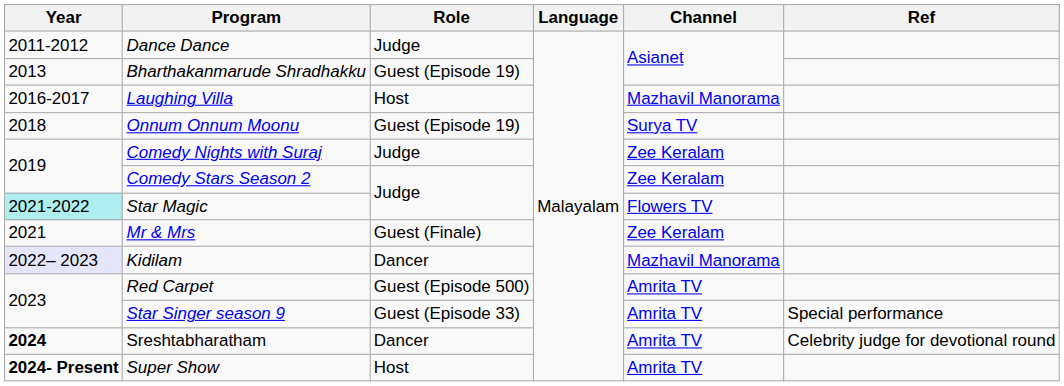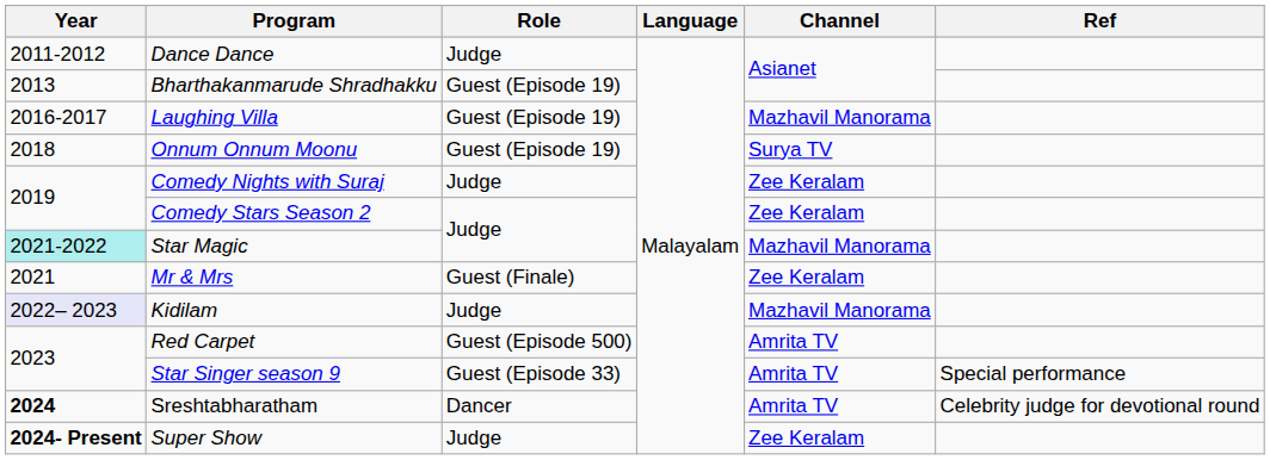Laughing Villa | Role: Host -> Guest (Episode 19)
Star Magic | Channel: Flowers TV -> Mazhavil Manorama
Kidilam | Role: Dancer -> Judge
Super Show | Role: Host -> Judge
Super Show | Channel: Amrita TV -> Zee Keralam
